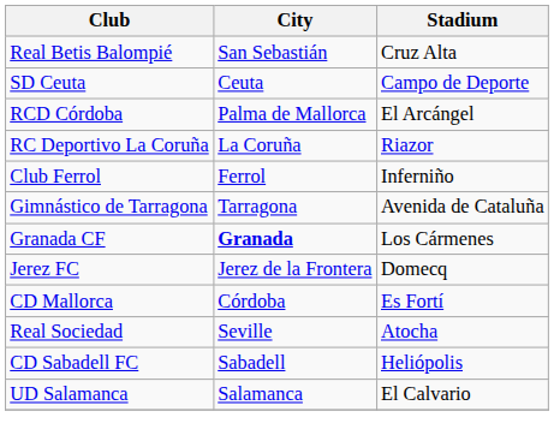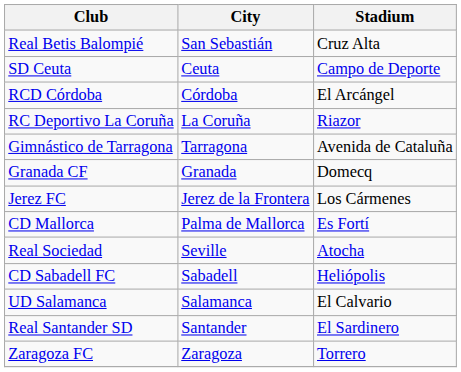RCD Córdoba | City: Palma de Mallorca -> Córdoba
- row: Club Ferrol | Ferrol | Inferniño
Granada CF | City: bold -> normal
Granada CF | Stadium: Los Cármenes -> Domecq
Jerez FC | Stadium: Domecq -> Los Cármenes
CD Mallorca | City: Córdoba -> Palma de Mallorca
+ row: Real Santander SD | Santander | El Sardinero
+ row: Zaragoza FC | Zaragoza | Torrero
